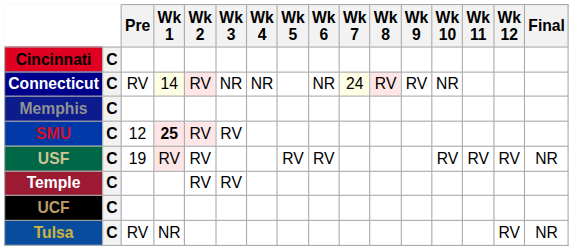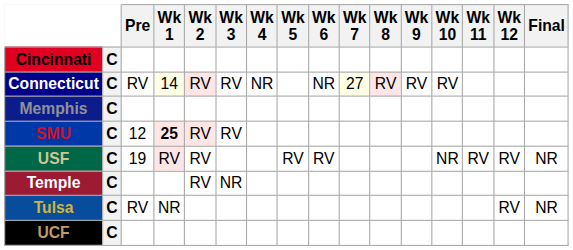Connecticut | Wk 3: NR -> RV
Connecticut | Wk 7: 24 -> 27
Connecticut | Wk 10: NR -> RV
USF | Wk 10: RV -> NR
Temple | Wk 3: RV -> NR
rows swapped: Tulsa <-> UCF
